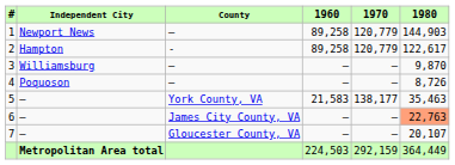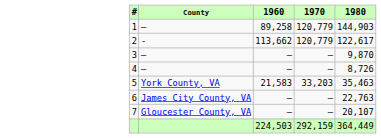- column: Independent City | Newport News | Hampton | Williamsburg | Poquoson | – | – | – | Metropolitan Area total
2 | 1960: 89,258 -> 113,662
5 | 1970: 138,177 -> 33,203
6 | 1980: lightsalmon background -> no background
